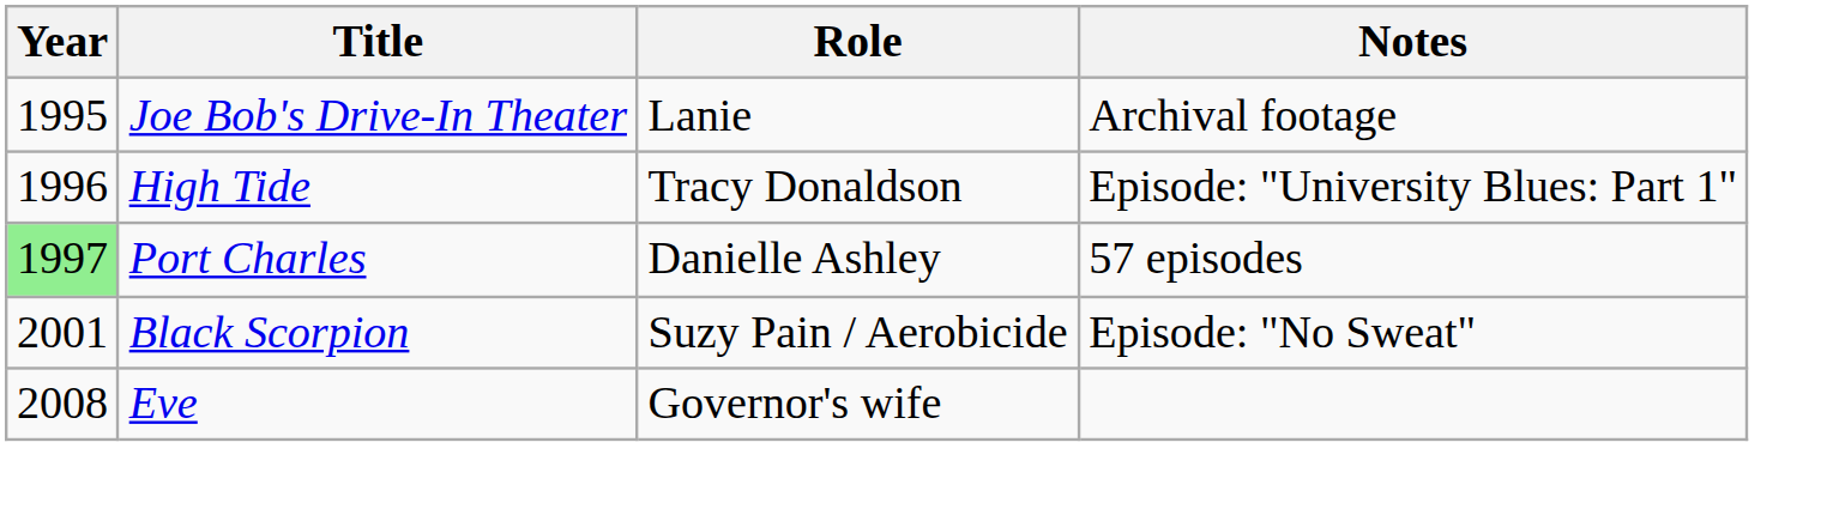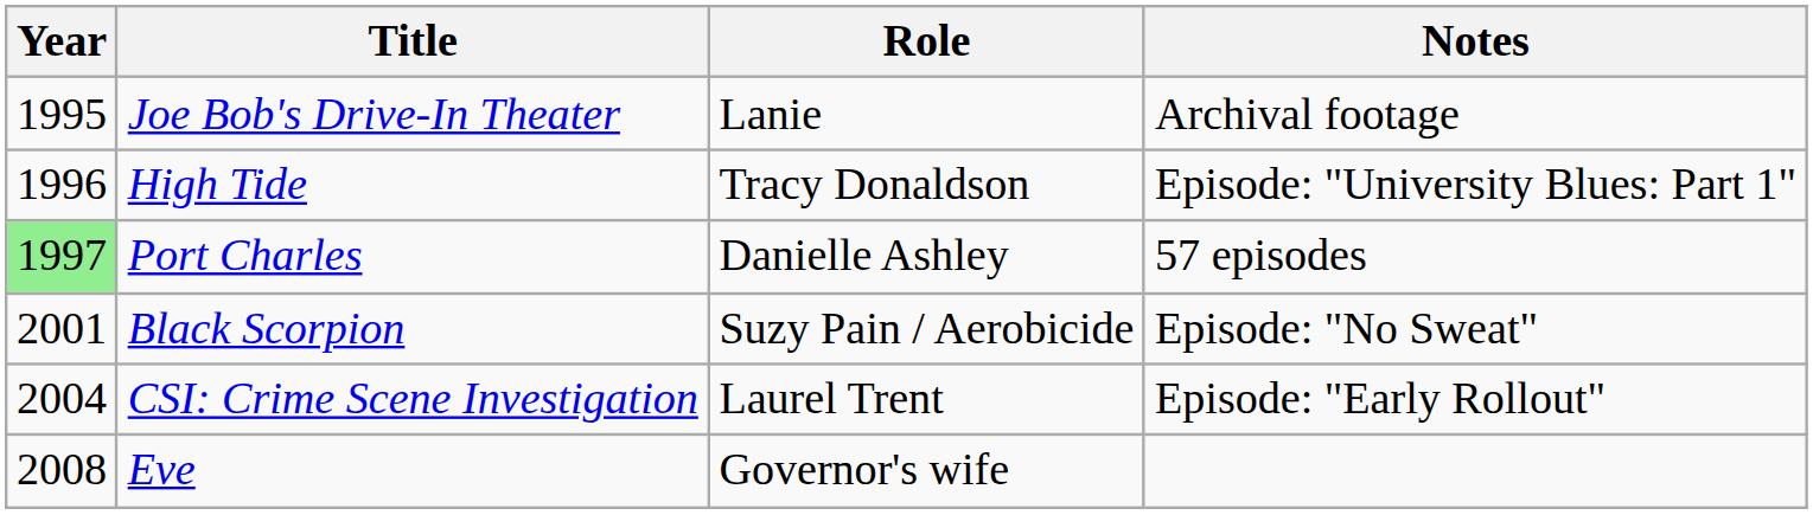+ row: 2004 | CSI: Crime Scene Investigation | Laurel Trent | Episode: "Early Rollout"
